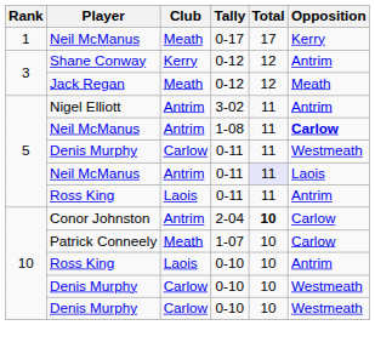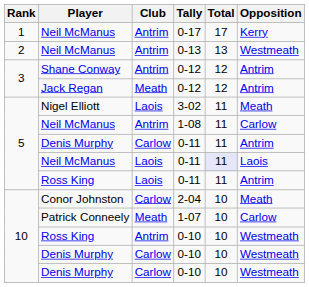0-17 | Club: Meath -> Antrim
+ row: 2 | Neil McManus | Antrim | 0-13 | 13 | Westmeath
Shane Conway / 0-12 | Club: Kerry -> Antrim
Jack Regan / 0-12 | Opposition: Meath -> Antrim
3-02 | Club: Antrim -> Laois
3-02 | Opposition: Antrim -> Meath
1-08 | Opposition: bold -> normal
Denis Murphy / 0-11 | Opposition: Westmeath -> Antrim
Neil McManus / 0-11 | Club: Antrim -> Laois
2-04 | Club: Antrim -> Carlow
2-04 | Total: bold -> normal
2-04 | Opposition: Carlow -> Meath
Ross King / 0-10 | Club: Laois -> Antrim
Ross King / 0-10 | Opposition: Antrim -> Westmeath
